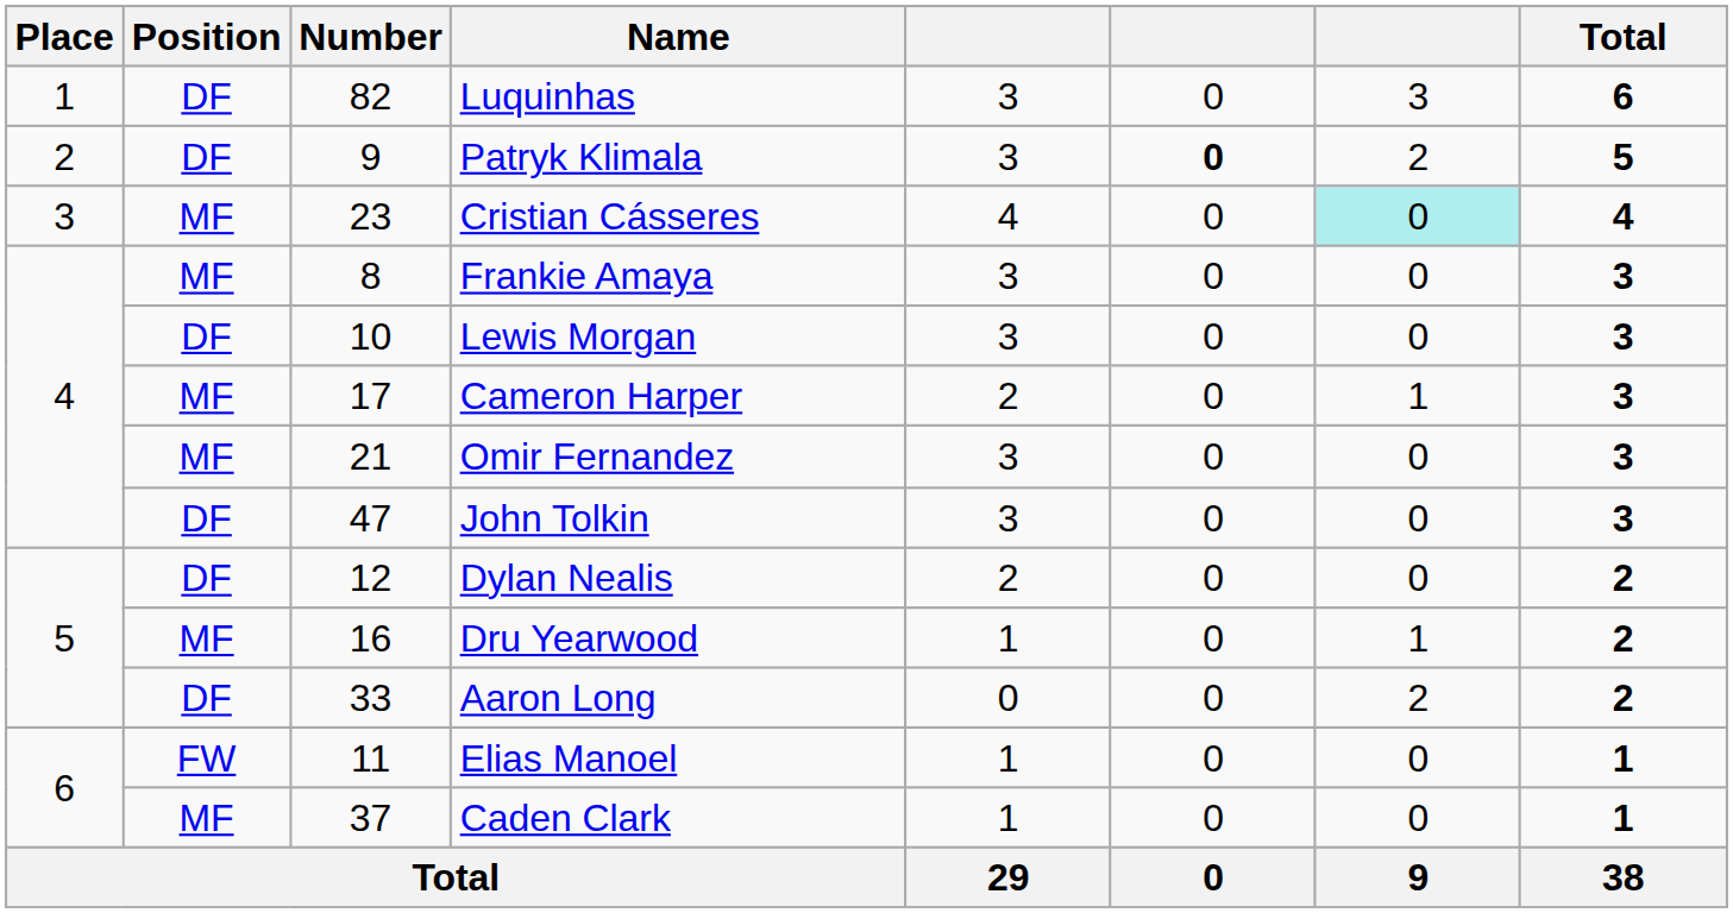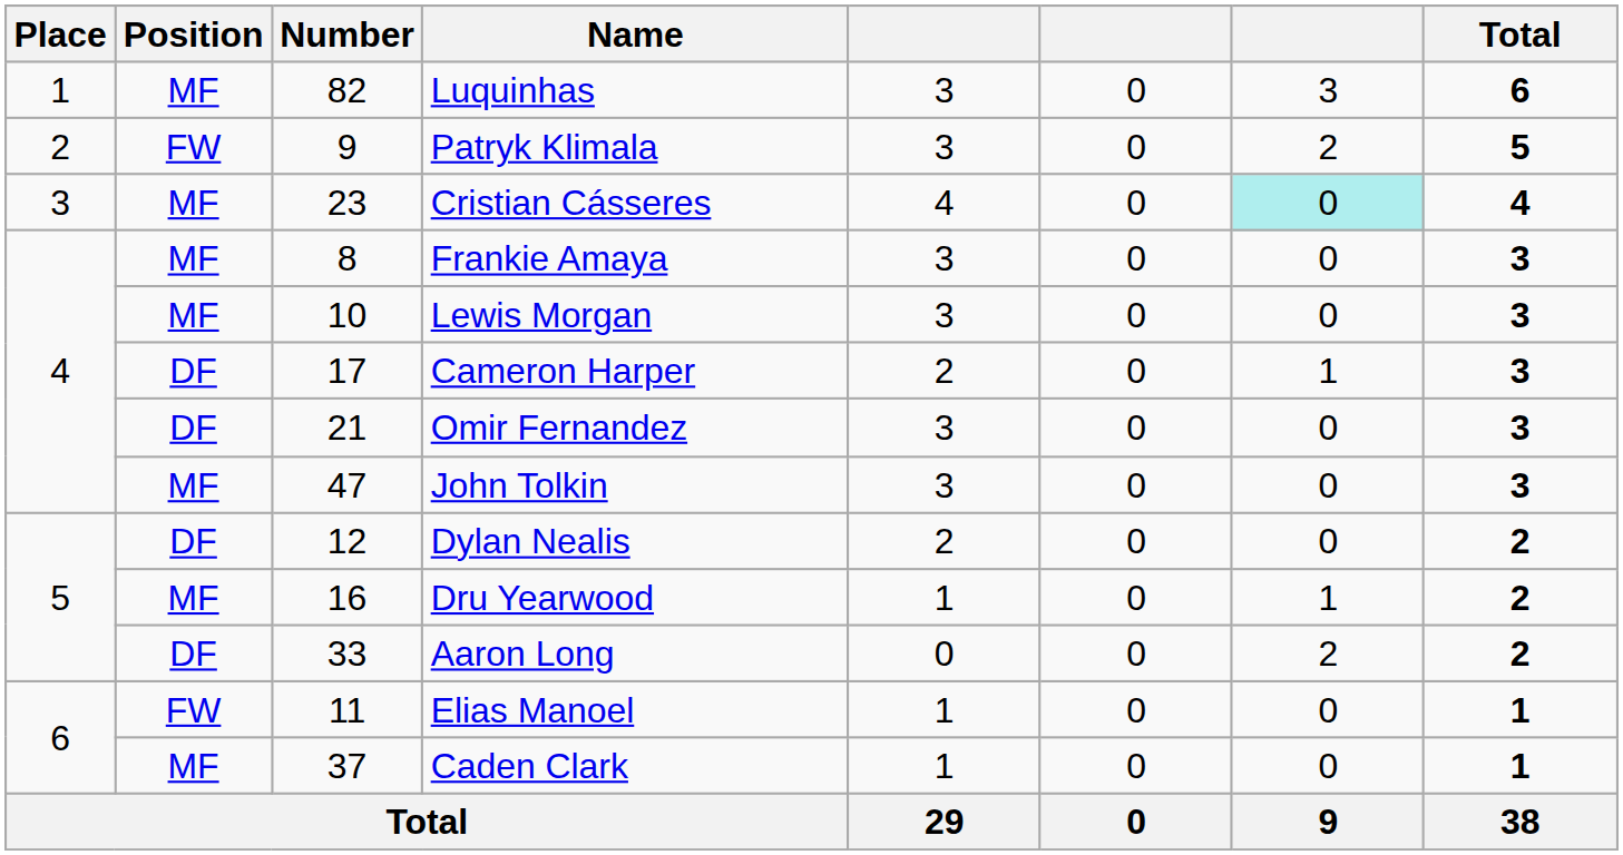Luquinhas | Position: DF -> MF
Patryk Klimala | Position: DF -> FW
Patryk Klimala | column 6: bold -> normal
Lewis Morgan | Position: DF -> MF
Cameron Harper | Position: MF -> DF
Omir Fernandez | Position: MF -> DF
John Tolkin | Position: DF -> MF
